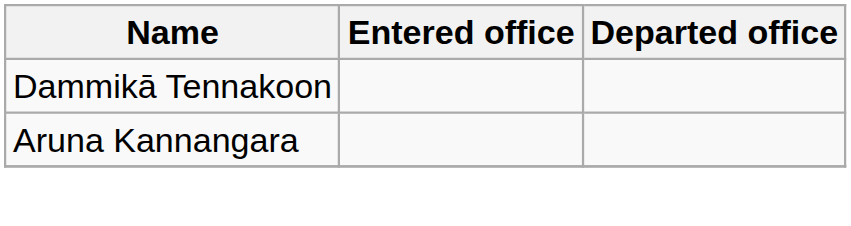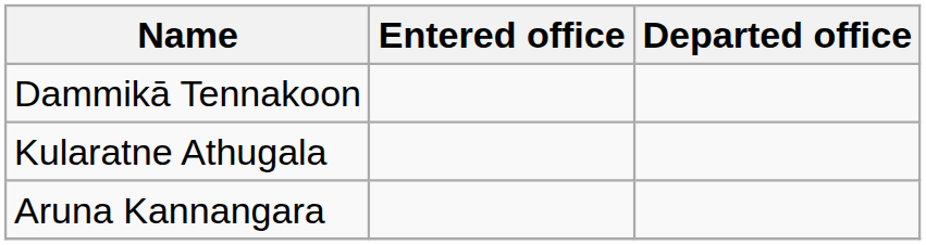+ row: Kularatne Athugala
